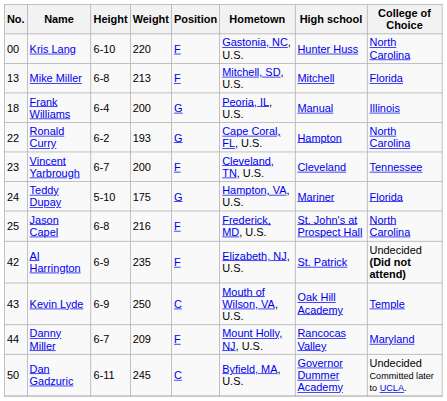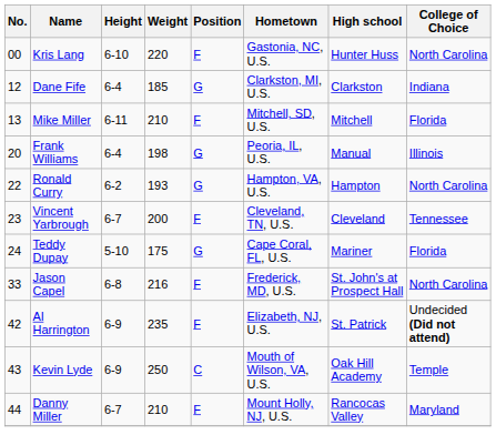+ row: 12 | Dane Fife | 6-4 | 185 | G | Clarkston, MI, U.S. | Clarkston | Indiana
Mike Miller | Height: 6-8 -> 6-11
Mike Miller | Weight: 213 -> 210
Frank Williams | No.: 18 -> 20
Frank Williams | Weight: 200 -> 198
Ronald Curry | Hometown: Cape Coral, FL, U.S. -> Hampton, VA, U.S.
Teddy Dupay | Hometown: Hampton, VA, U.S. -> Cape Coral, FL, U.S.
Jason Capel | No.: 25 -> 33
Danny Miller | Weight: 209 -> 210
- row: 50 | Dan Gadzuric | 6-11 | 245 | C | Byfield, MA, U.S. | Governor Dummer Academy | Undecided Committed later to UCLA.
